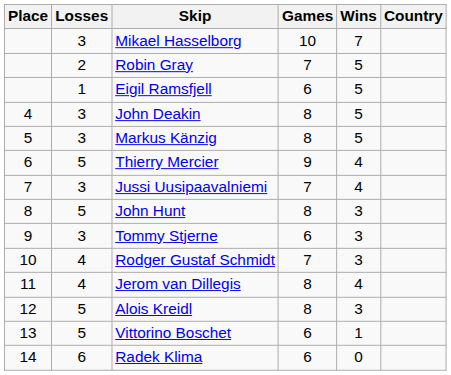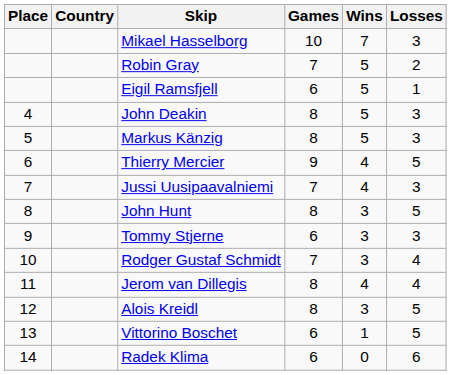columns swapped: Country <-> Losses
